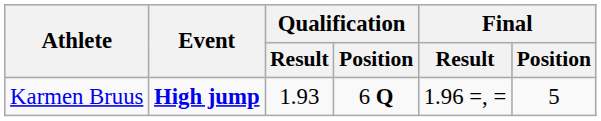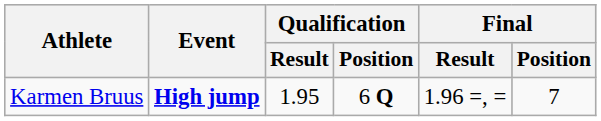Karmen Bruus | Qualification / Result: 1.93 -> 1.95
Karmen Bruus | Final / Position: 5 -> 7
